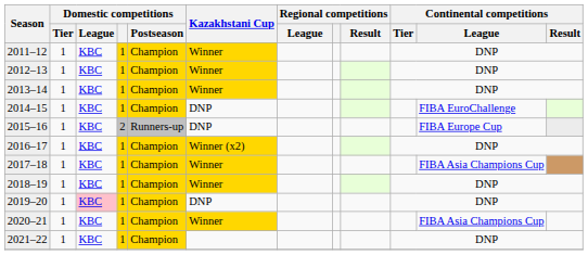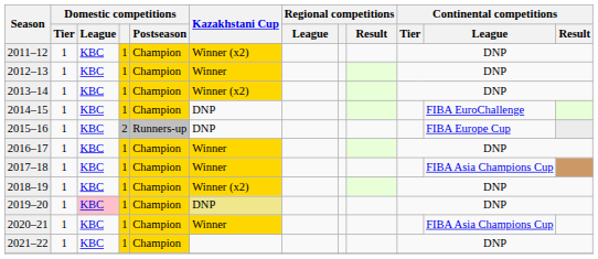2011–12 | Kazakhstani Cup: Winner -> Winner (x2)
2013–14 | Kazakhstani Cup: Winner -> Winner (x2)
2016–17 | Kazakhstani Cup: Winner (x2) -> Winner
2018–19 | Kazakhstani Cup: Winner -> Winner (x2)
2019–20 | Kazakhstani Cup: no background -> khaki background
